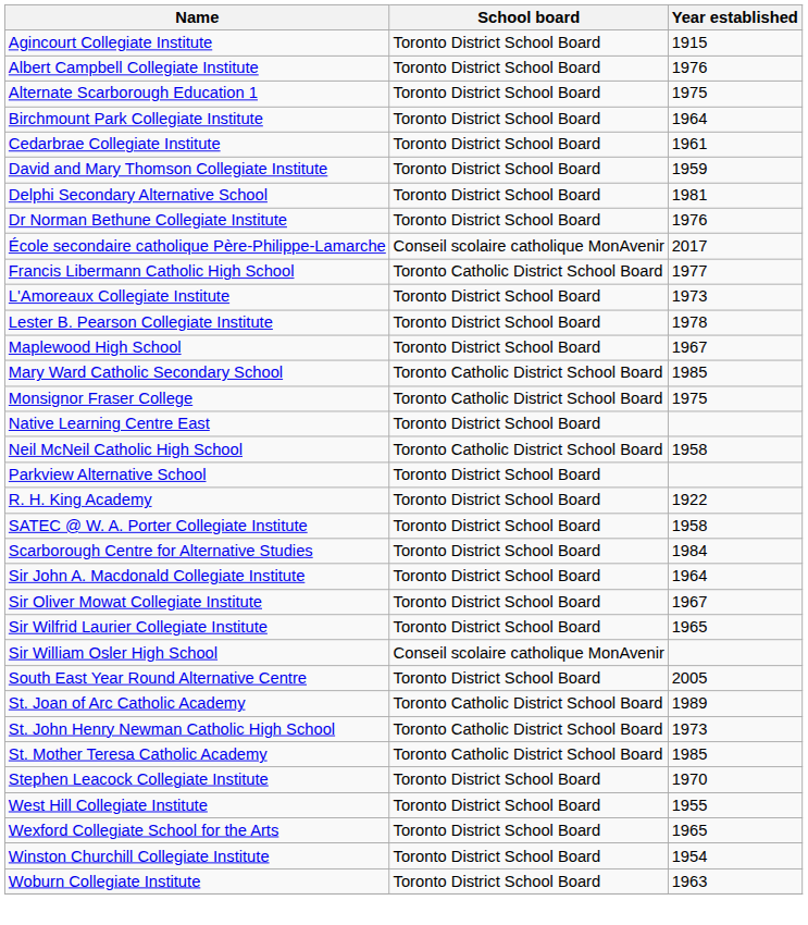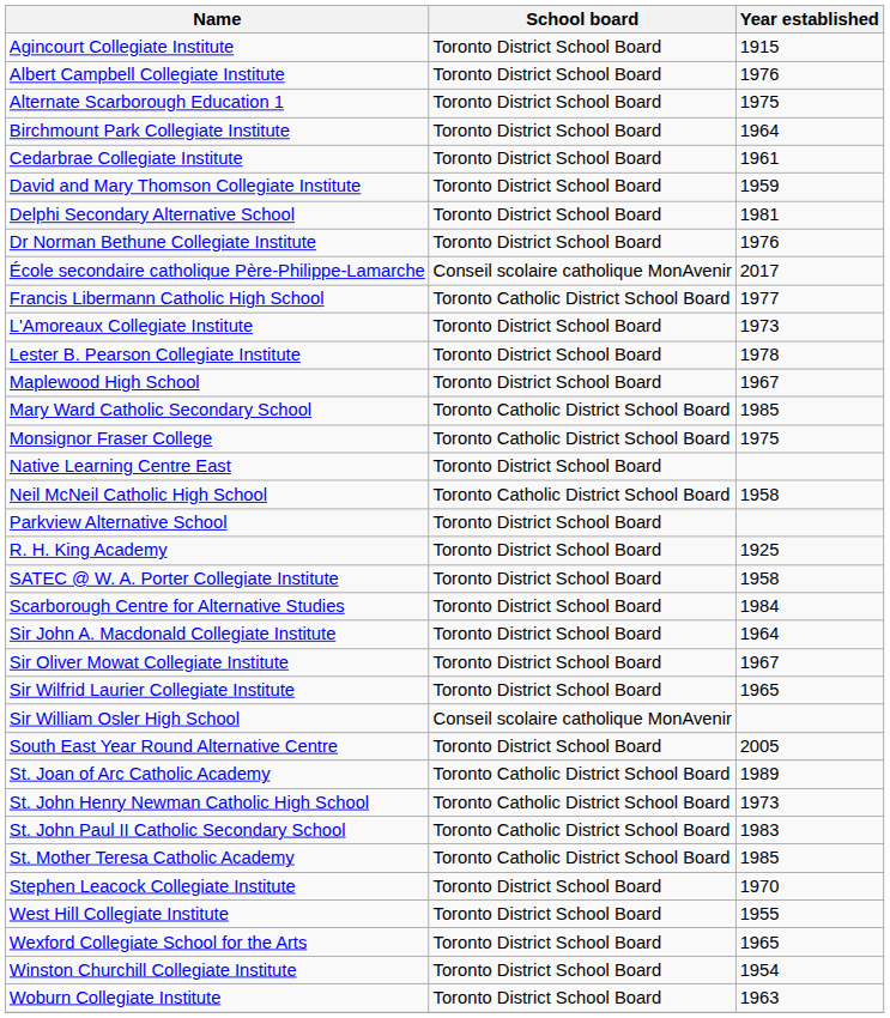R. H. King Academy | Year established: 1922 -> 1925
+ row: St. John Paul II Catholic Secondary School | Toronto Catholic District School Board | 1983
